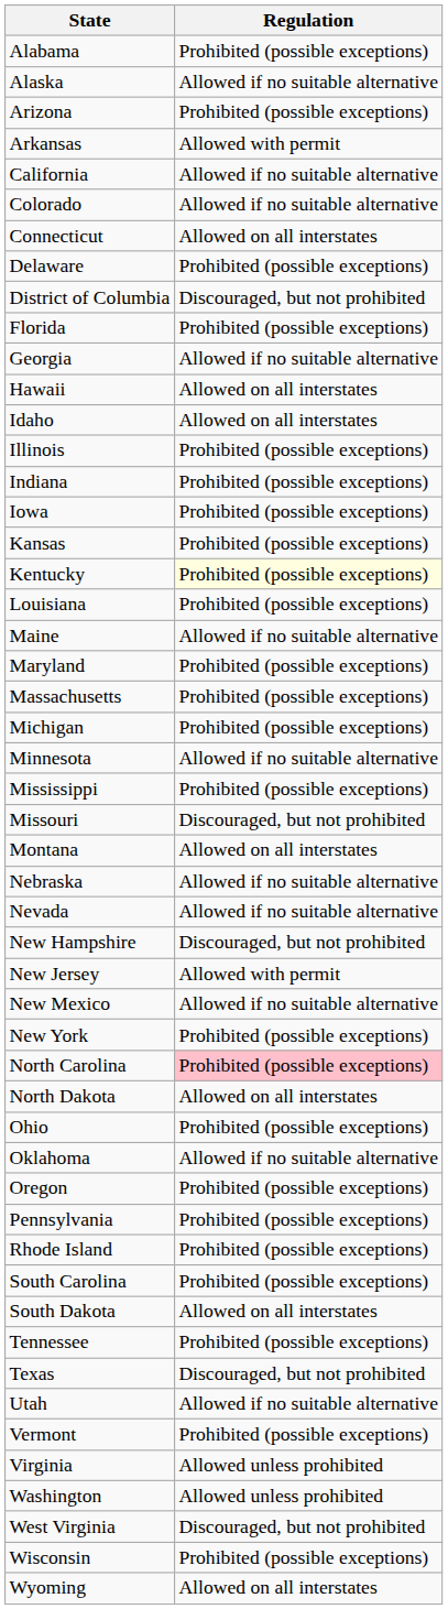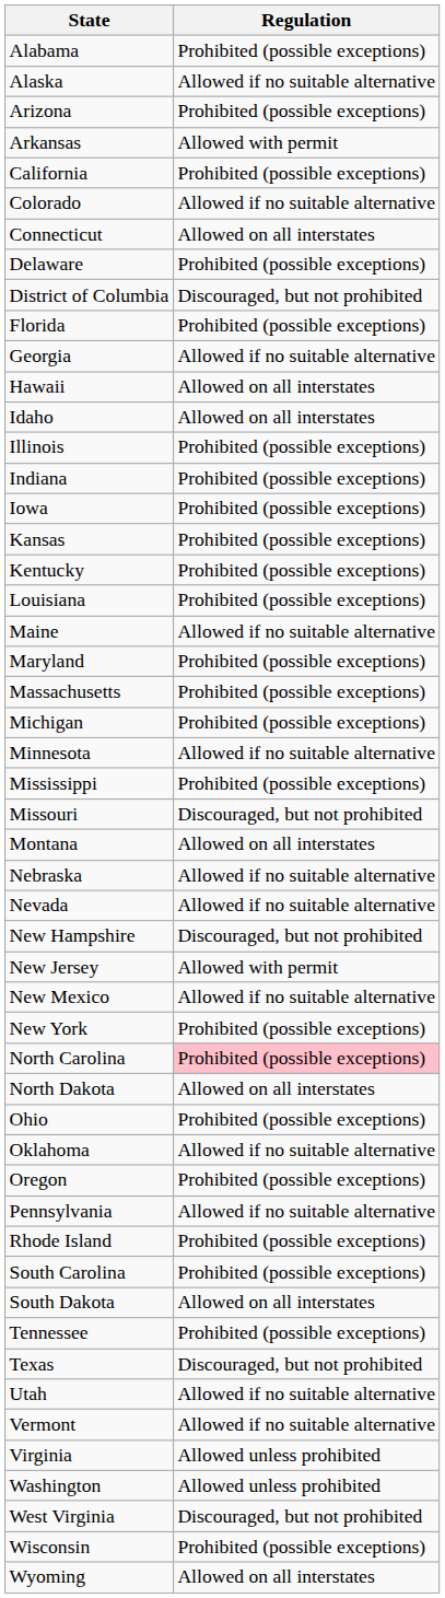California | Regulation: Allowed if no suitable alternative -> Prohibited (possible exceptions)
Kentucky | Regulation: lightyellow background -> no background
Pennsylvania | Regulation: Prohibited (possible exceptions) -> Allowed if no suitable alternative
Vermont | Regulation: Prohibited (possible exceptions) -> Allowed if no suitable alternative
